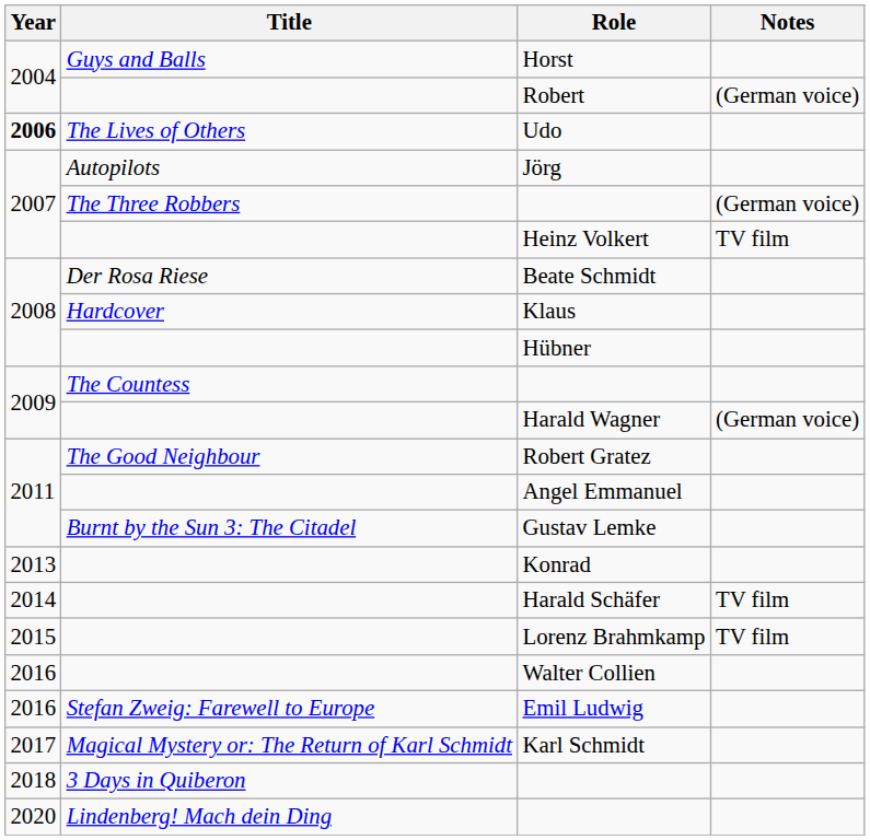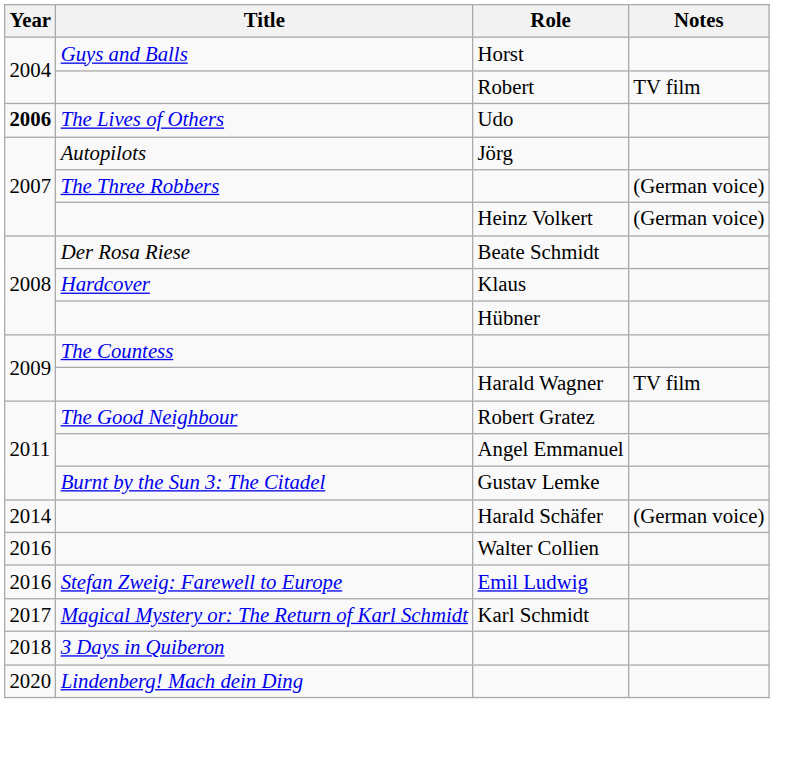Robert | Notes: (German voice) -> TV film
Heinz Volkert | Notes: TV film -> (German voice)
Harald Wagner | Notes: (German voice) -> TV film
- row: 2013 | Konrad
Harald Schäfer | Notes: TV film -> (German voice)
- row: 2015 | Lorenz Brahmkamp | TV film
